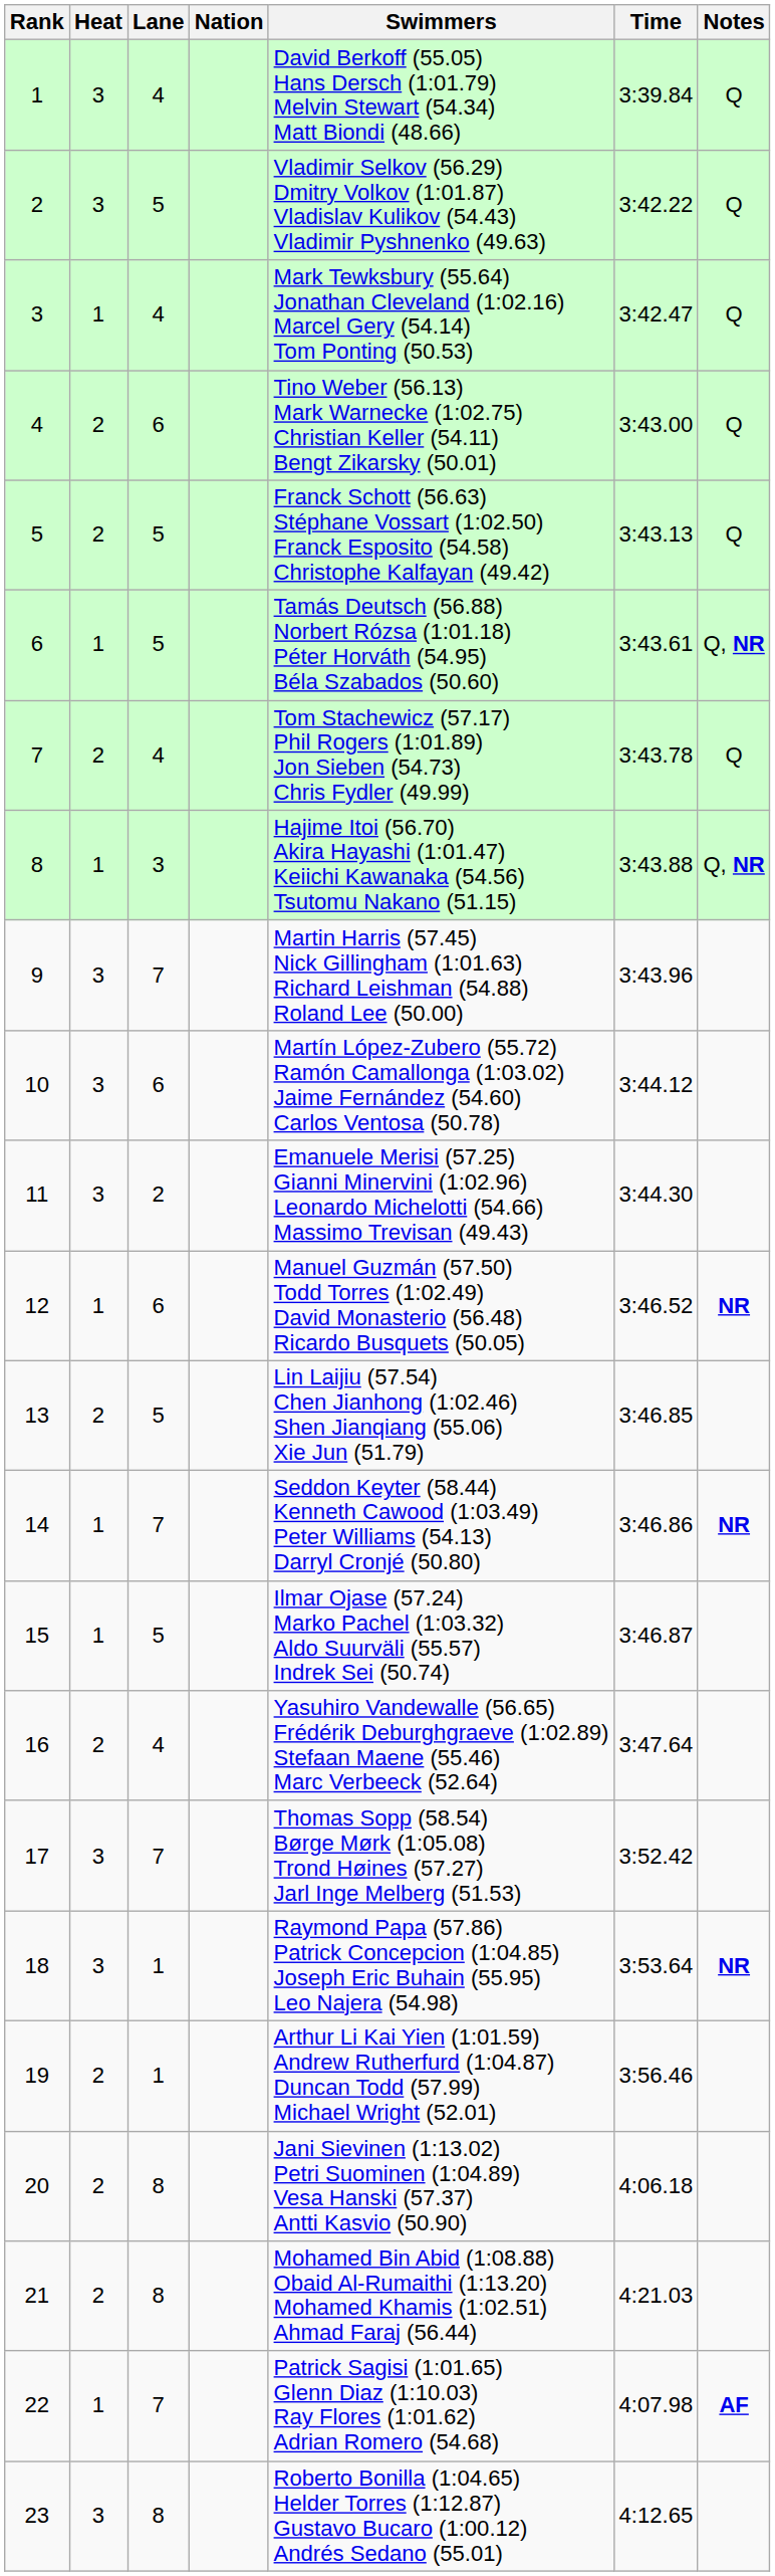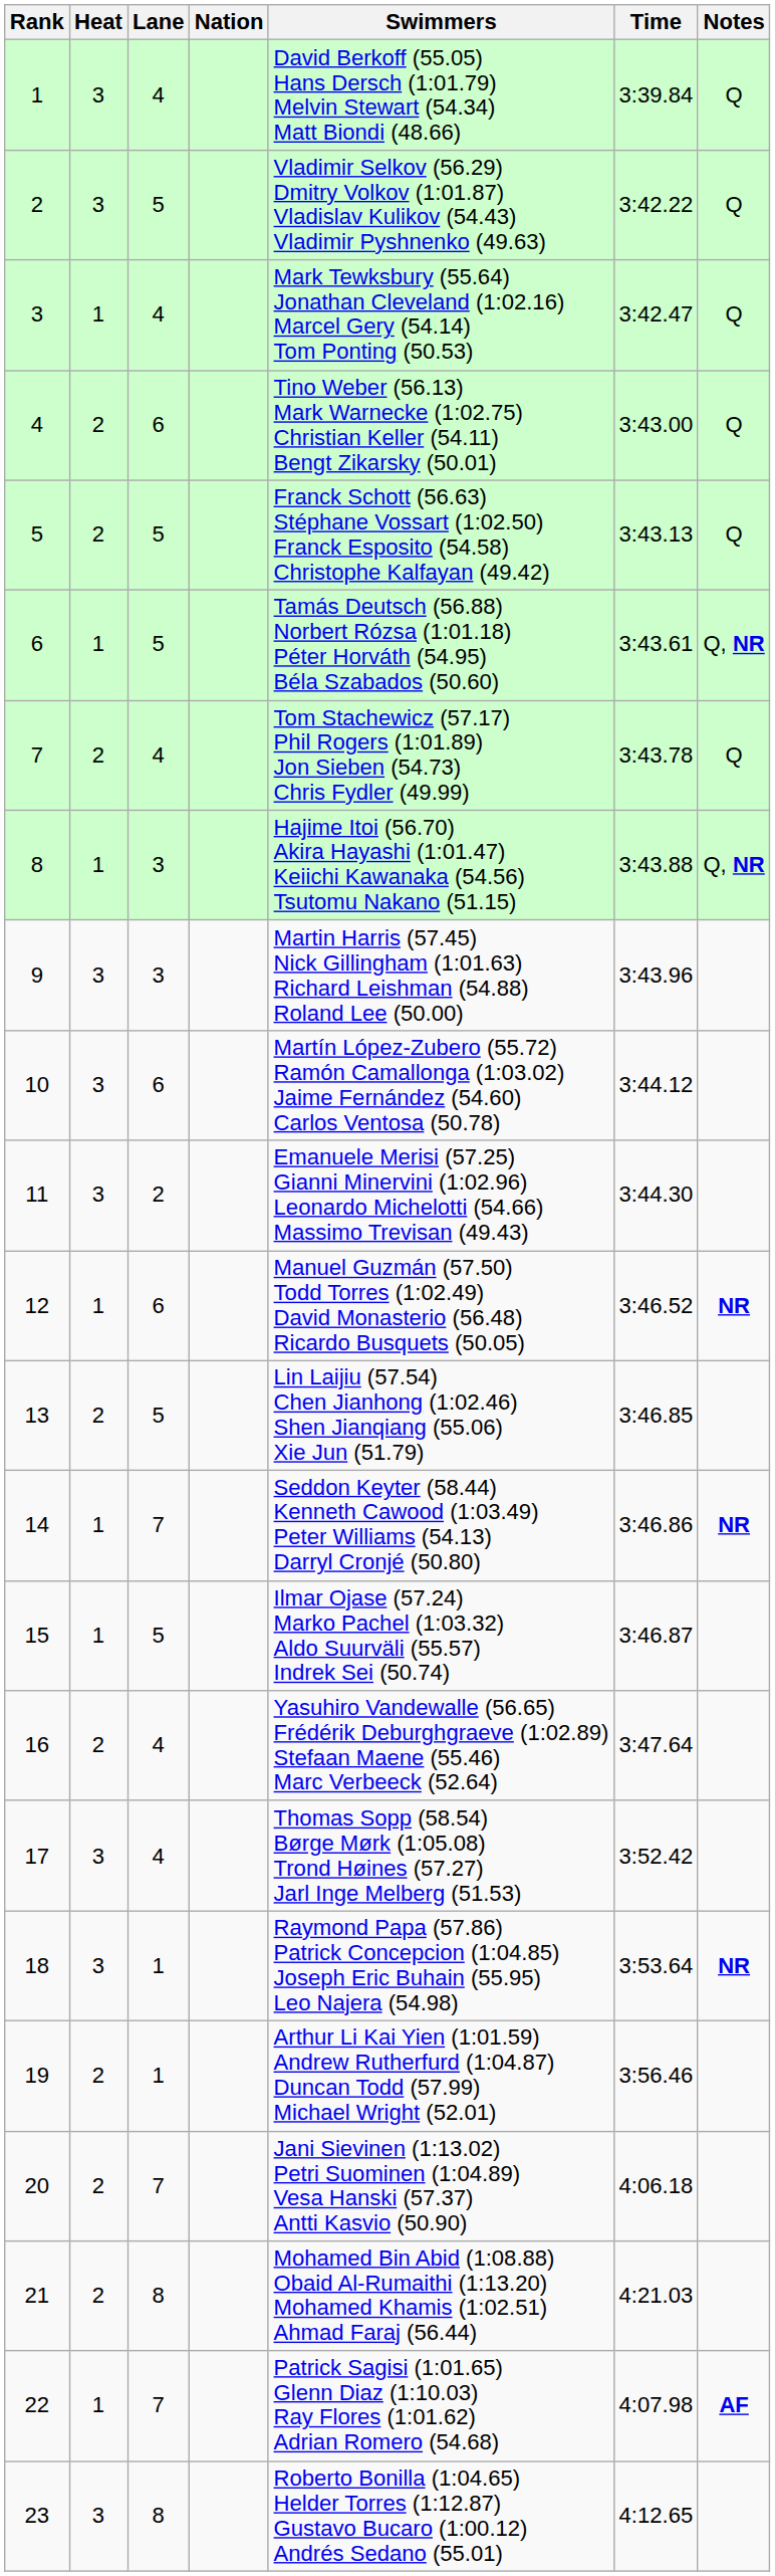9 | Lane: 7 -> 3
17 | Lane: 7 -> 4
20 | Lane: 8 -> 7
